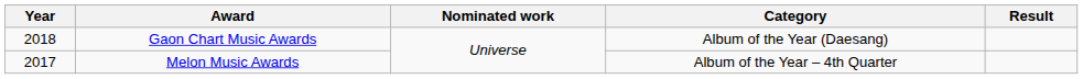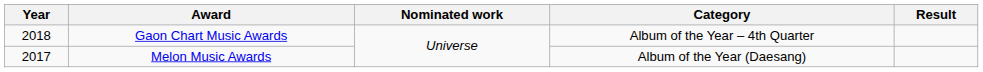Gaon Chart Music Awards | Category: Album of the Year (Daesang) -> Album of the Year – 4th Quarter
Melon Music Awards | Category: Album of the Year – 4th Quarter -> Album of the Year (Daesang)
